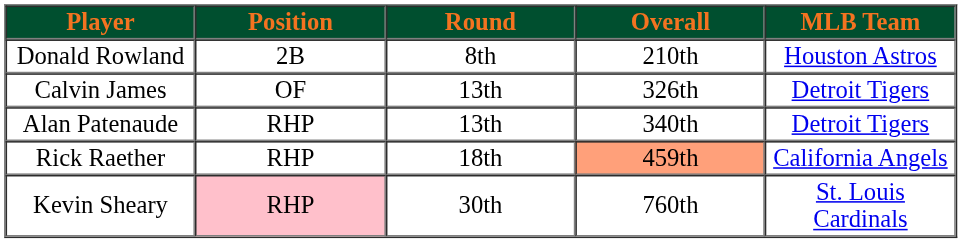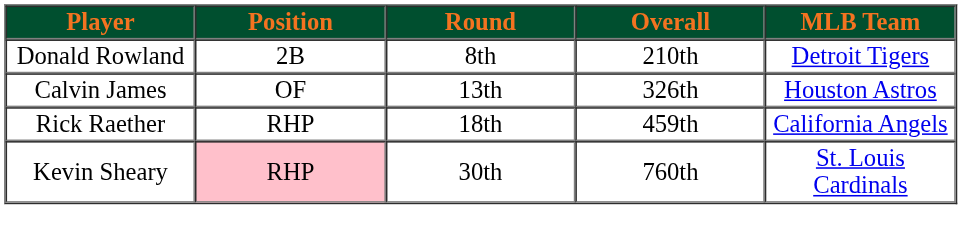Donald Rowland | MLB Team: Houston Astros -> Detroit Tigers
Calvin James | MLB Team: Detroit Tigers -> Houston Astros
- row: Alan Patenaude | RHP | 13th | 340th | Detroit Tigers
Rick Raether | Overall: lightsalmon background -> no background
